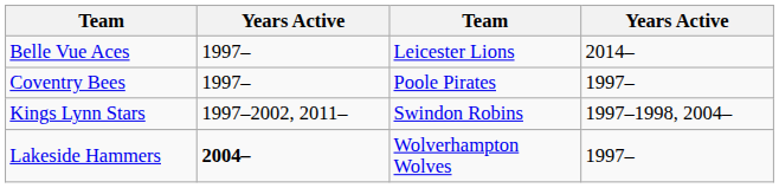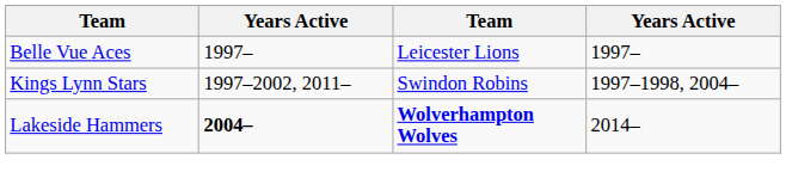Belle Vue Aces | column 4: 2014– -> 1997–
- row: Coventry Bees | 1997– | Poole Pirates | 1997–
Lakeside Hammers | column 3: normal -> bold
Lakeside Hammers | column 4: 1997– -> 2014–
